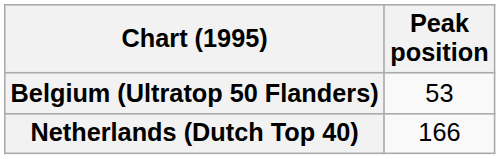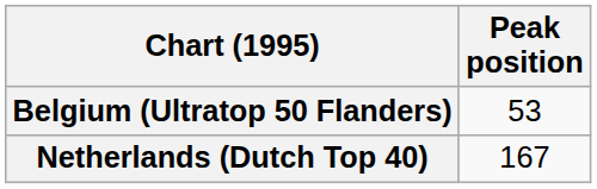Netherlands (Dutch Top 40) | Peak position: 166 -> 167
